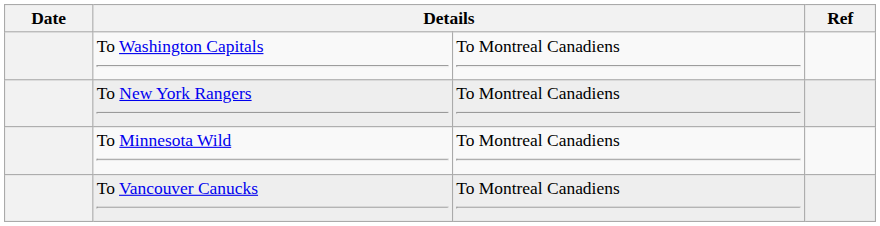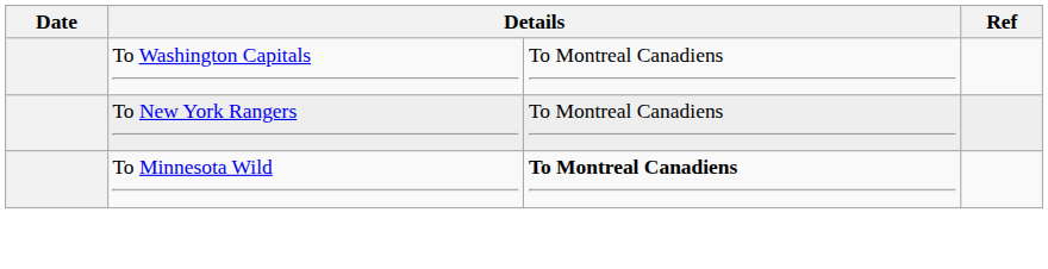To Minnesota Wild | column 3: normal -> bold
- row: To Vancouver Canucks | To Montreal Canadiens
